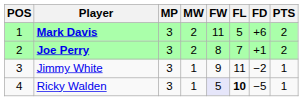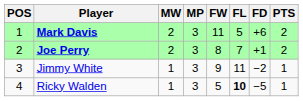columns swapped: MP <-> MW
Ricky Walden | FW: lavender background -> no background
